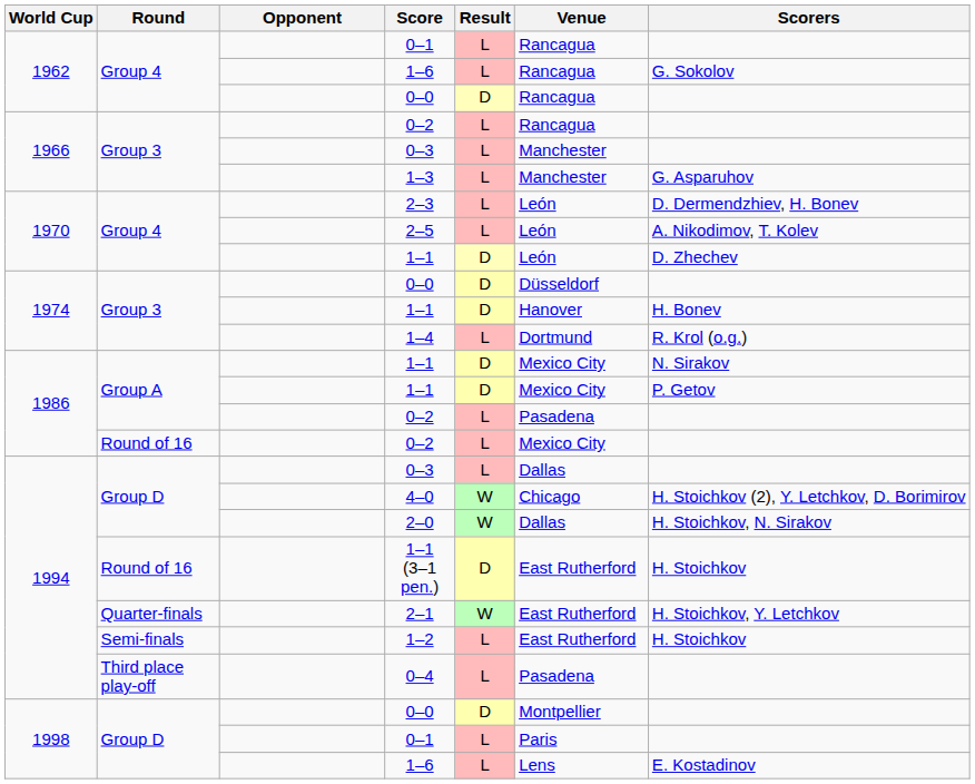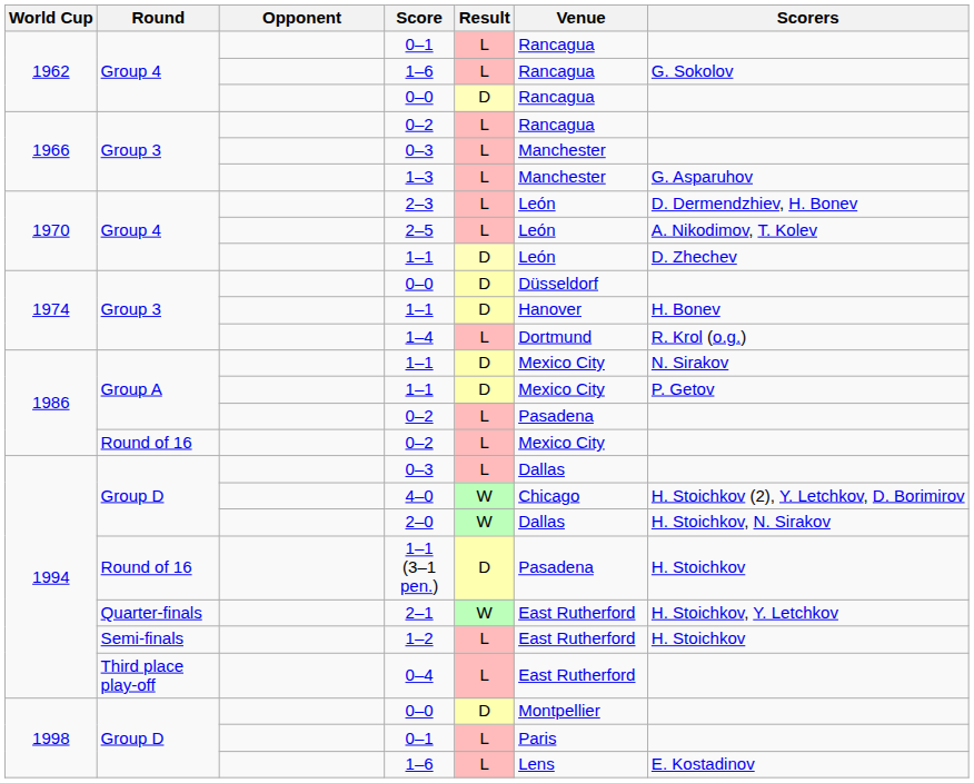1–1 (3–1 pen.) | Venue: East Rutherford -> Pasadena
0–4 | Venue: Pasadena -> East Rutherford
